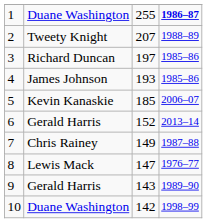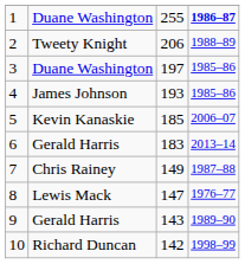2 | column 3: 207 -> 206
3 | column 2: Richard Duncan -> Duane Washington
6 | column 3: 152 -> 183
10 | column 2: Duane Washington -> Richard Duncan
